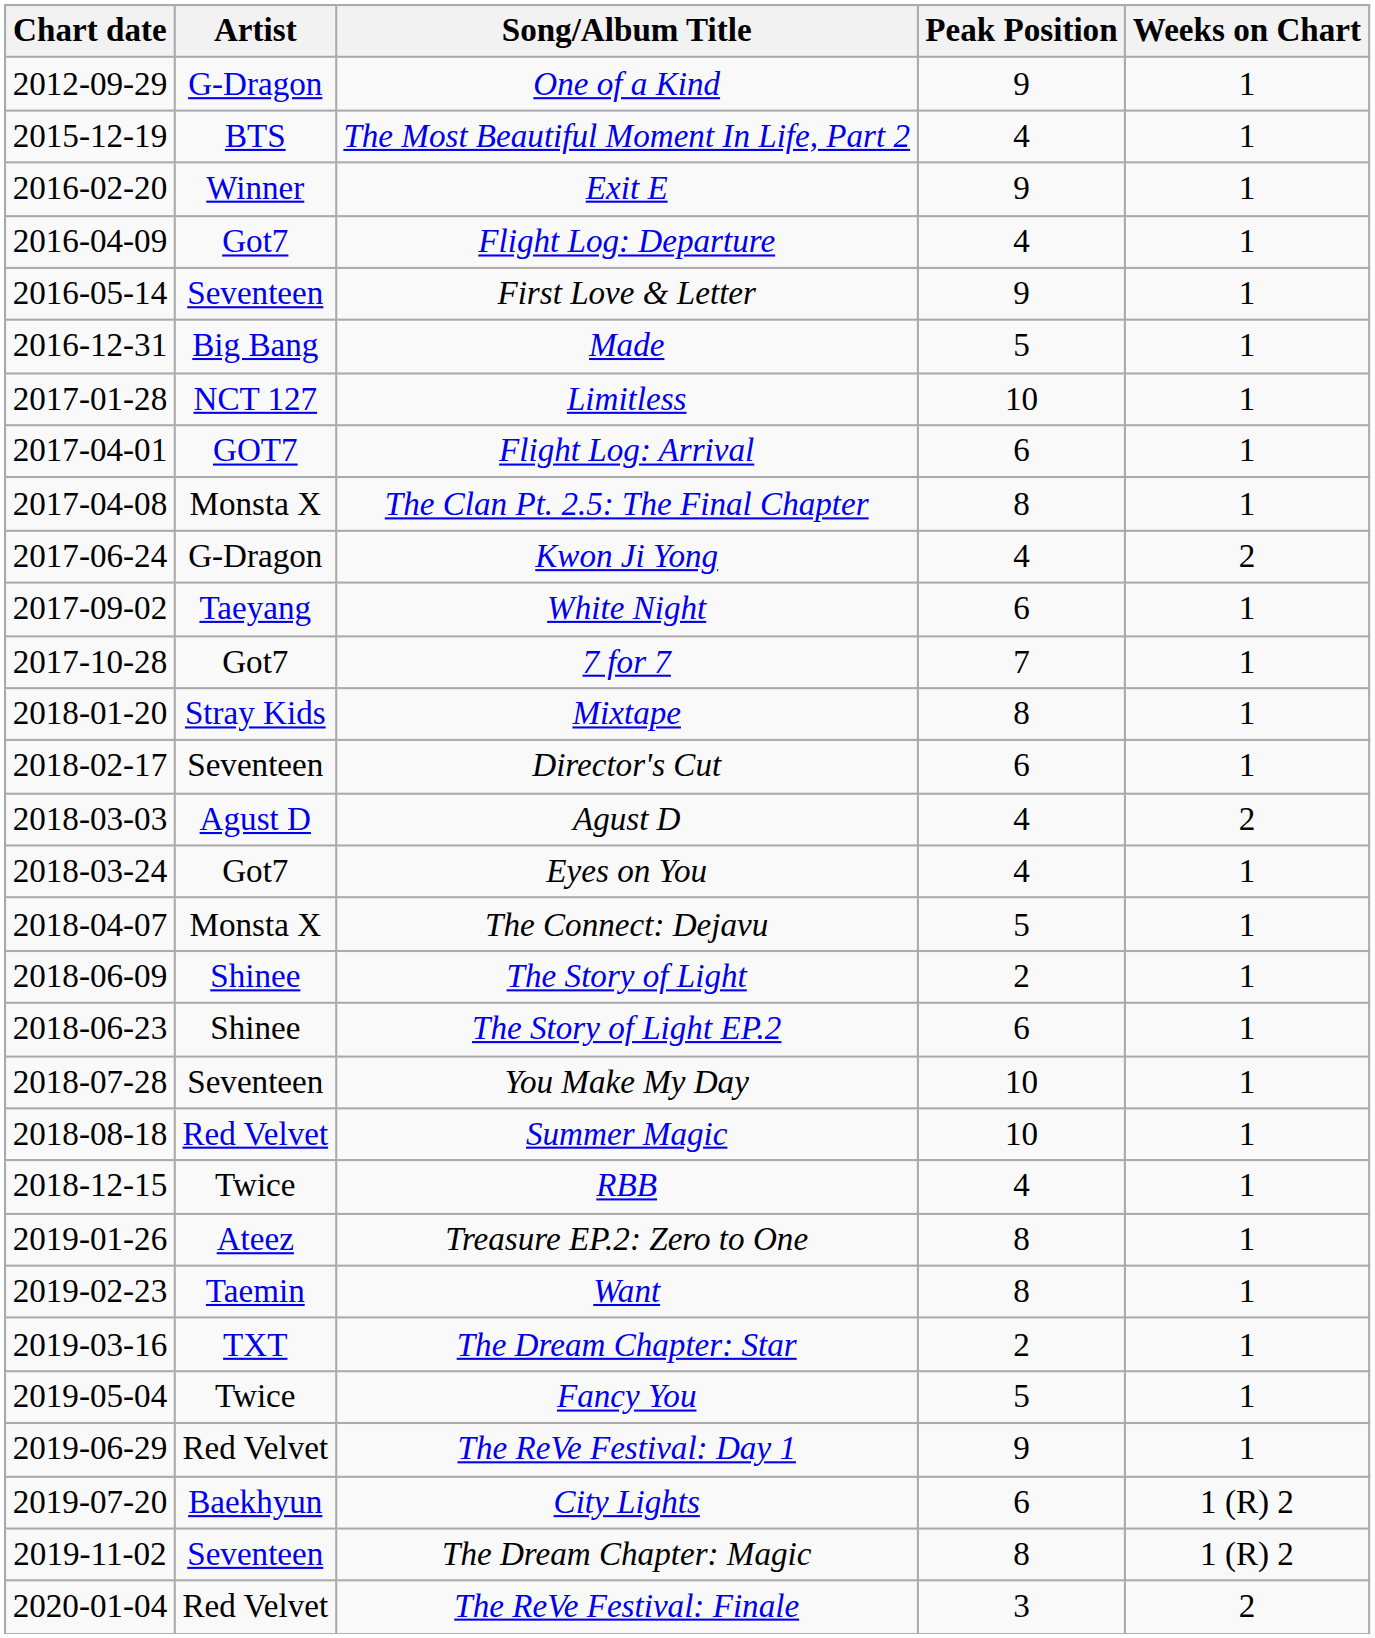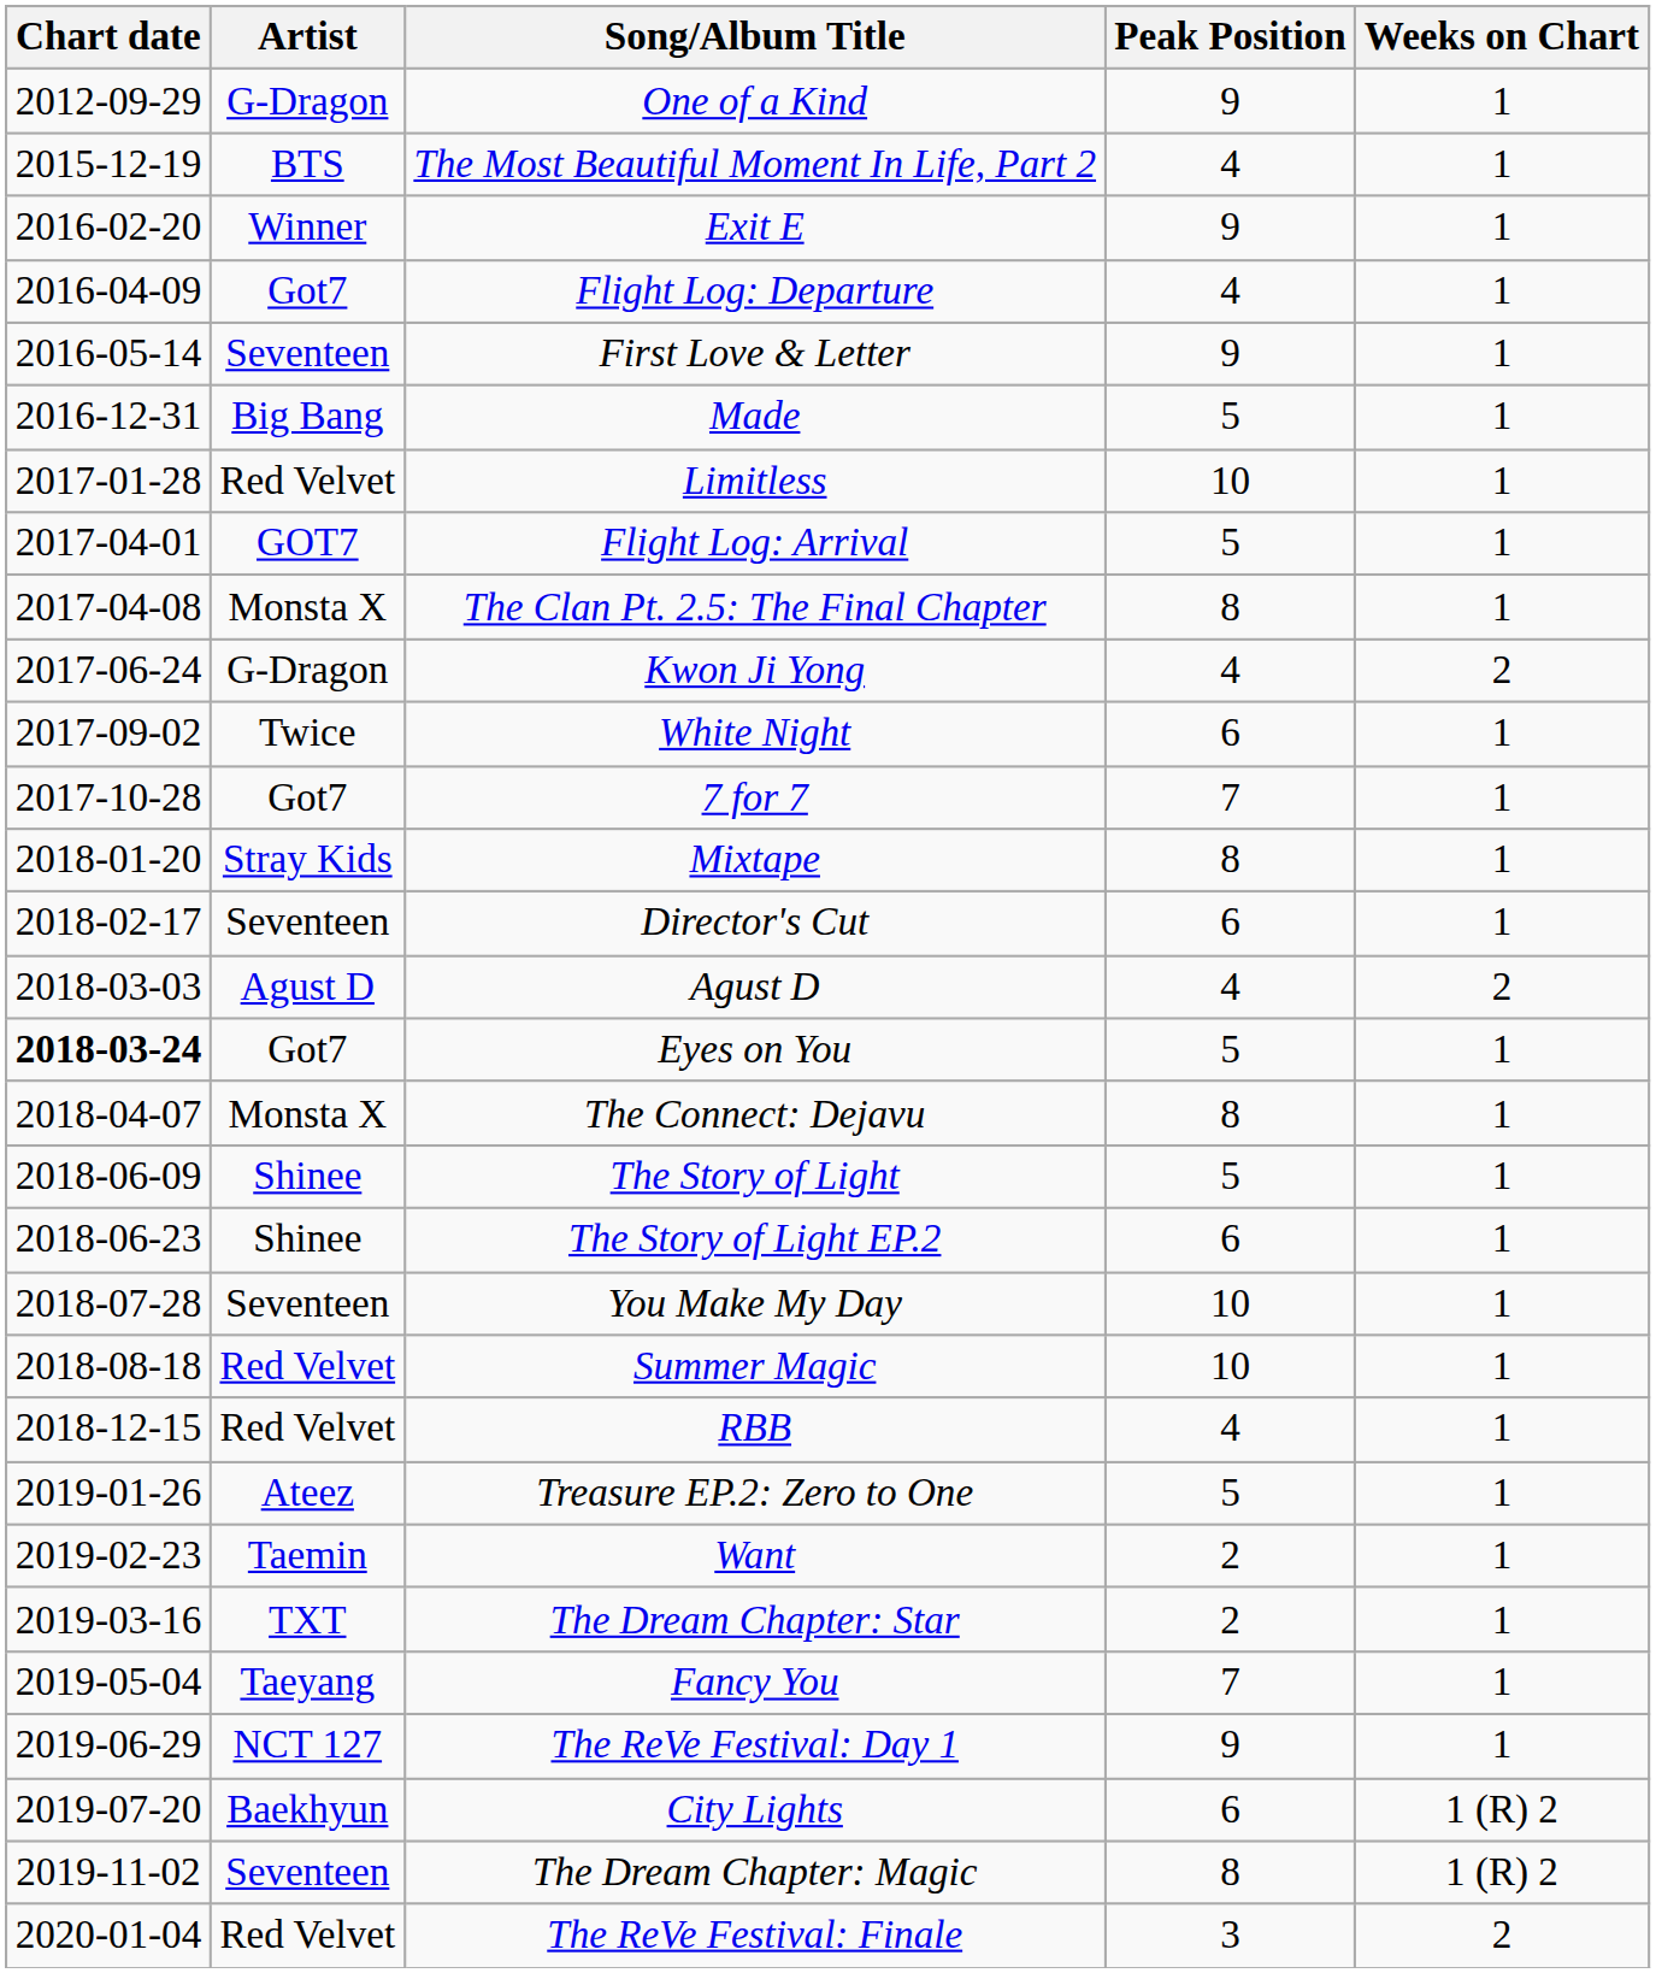Limitless | Artist: NCT 127 -> Red Velvet
Flight Log: Arrival | Peak Position: 6 -> 5
White Night | Artist: Taeyang -> Twice
Eyes on You | Chart date: normal -> bold
Eyes on You | Peak Position: 4 -> 5
The Connect: Dejavu | Peak Position: 5 -> 8
The Story of Light | Peak Position: 2 -> 5
RBB | Artist: Twice -> Red Velvet
Treasure EP.2: Zero to One | Peak Position: 8 -> 5
Want | Peak Position: 8 -> 2
Fancy You | Artist: Twice -> Taeyang
Fancy You | Peak Position: 5 -> 7
The ReVe Festival: Day 1 | Artist: Red Velvet -> NCT 127
